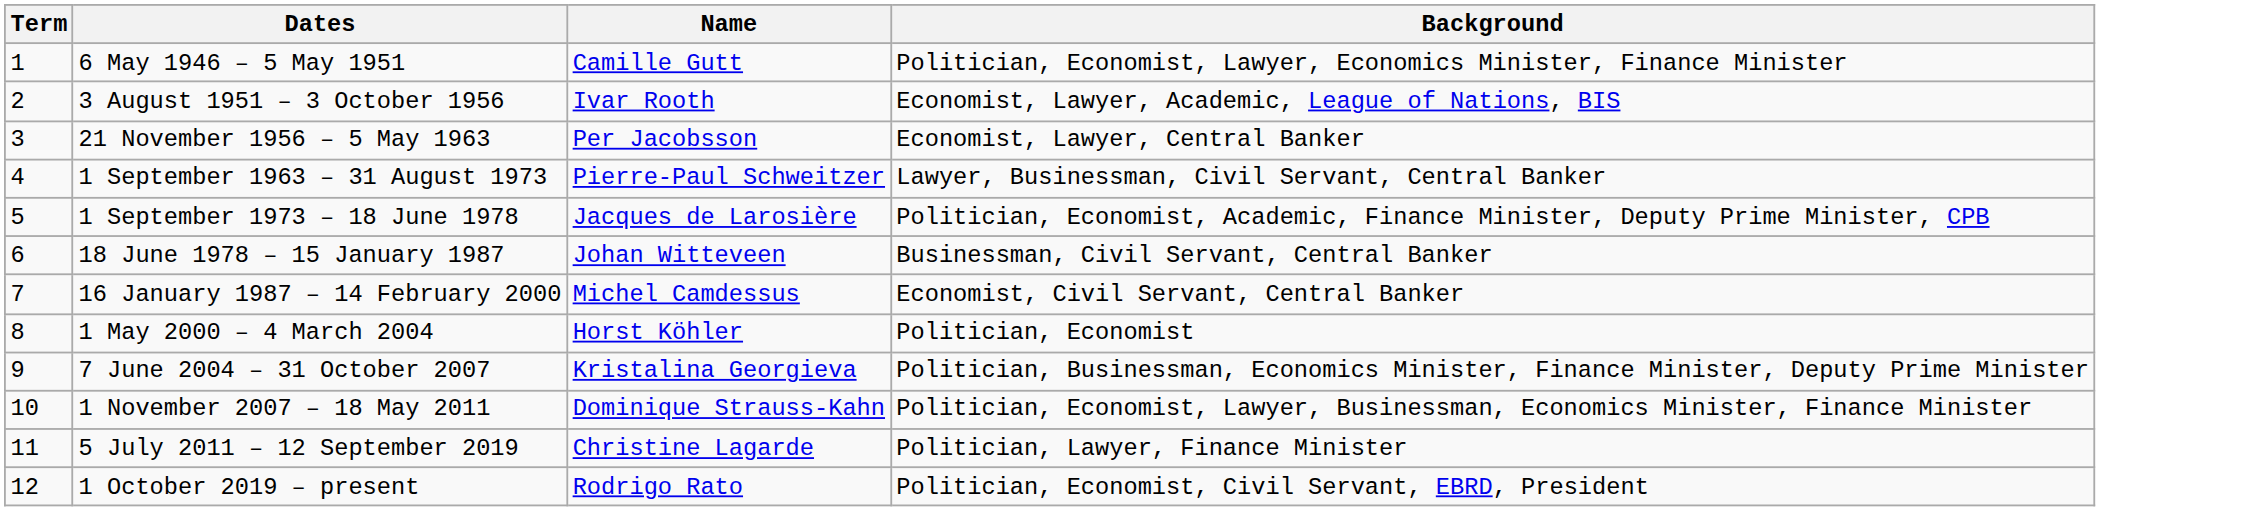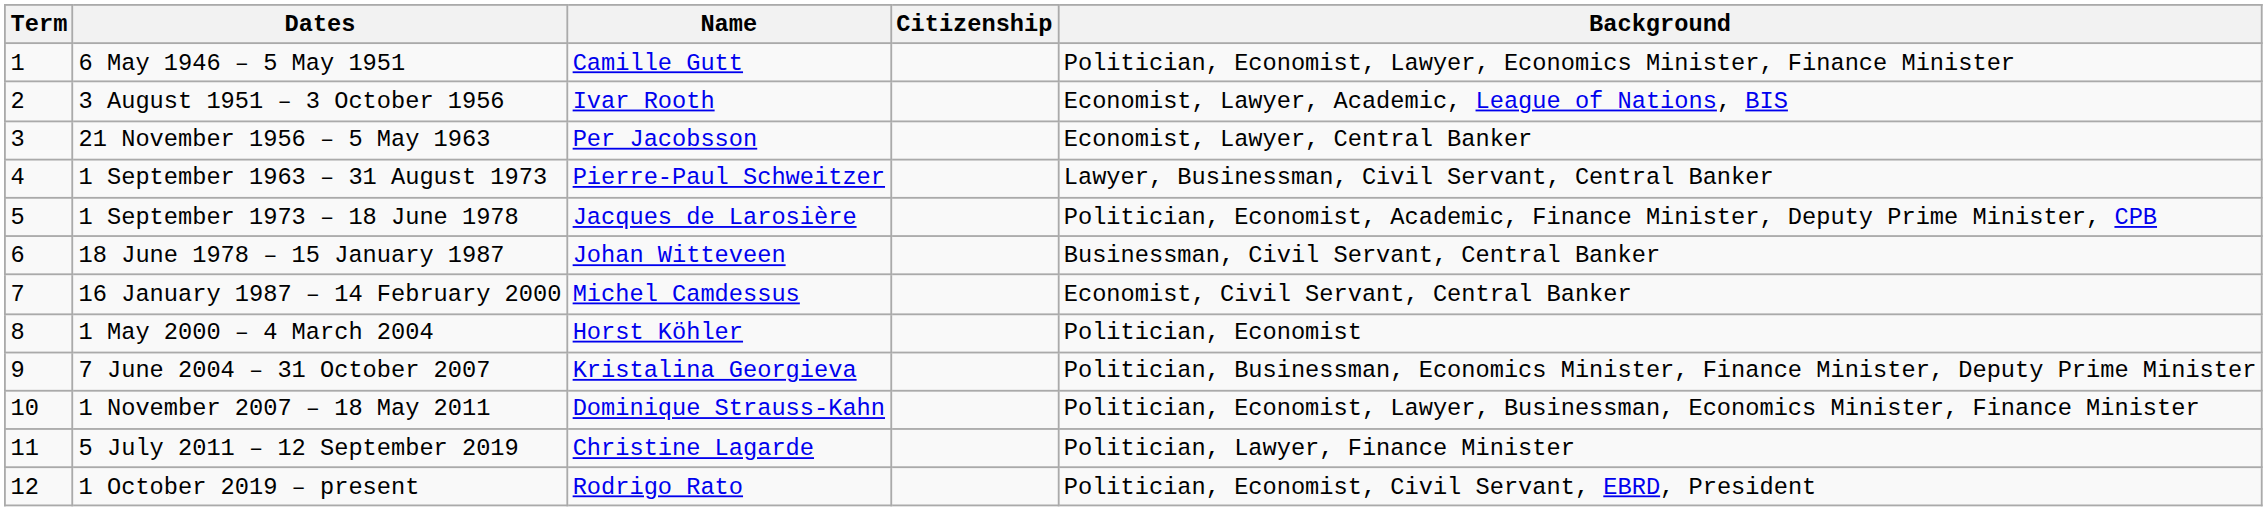+ column: Citizenship
